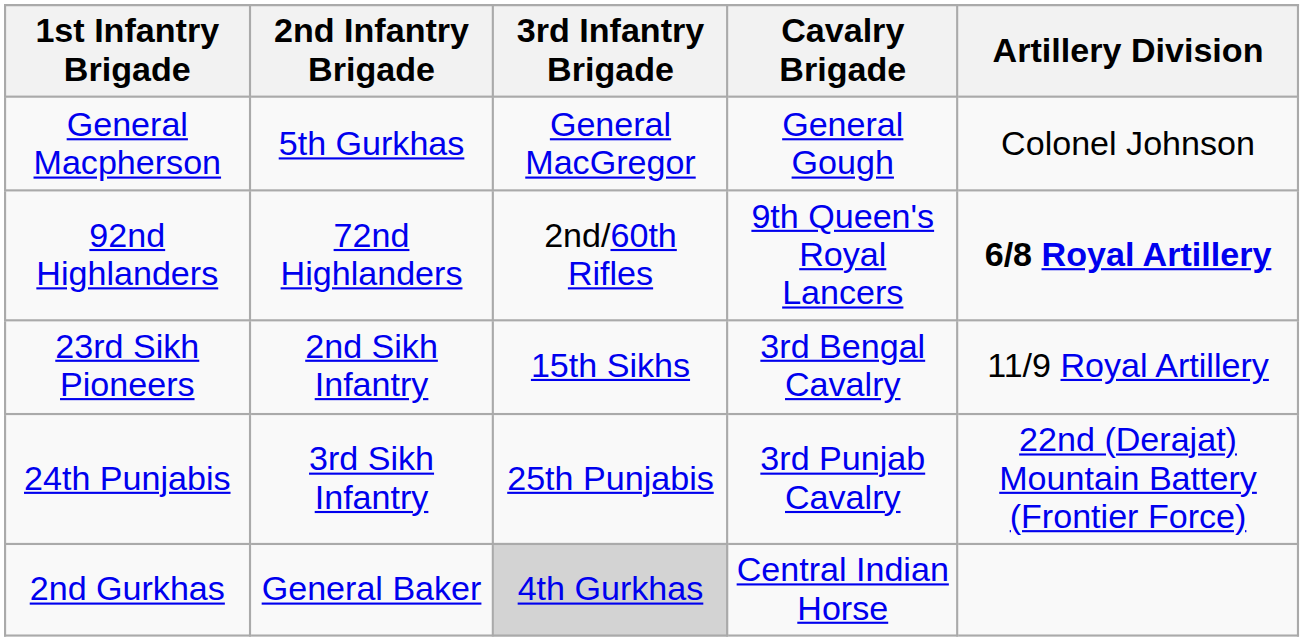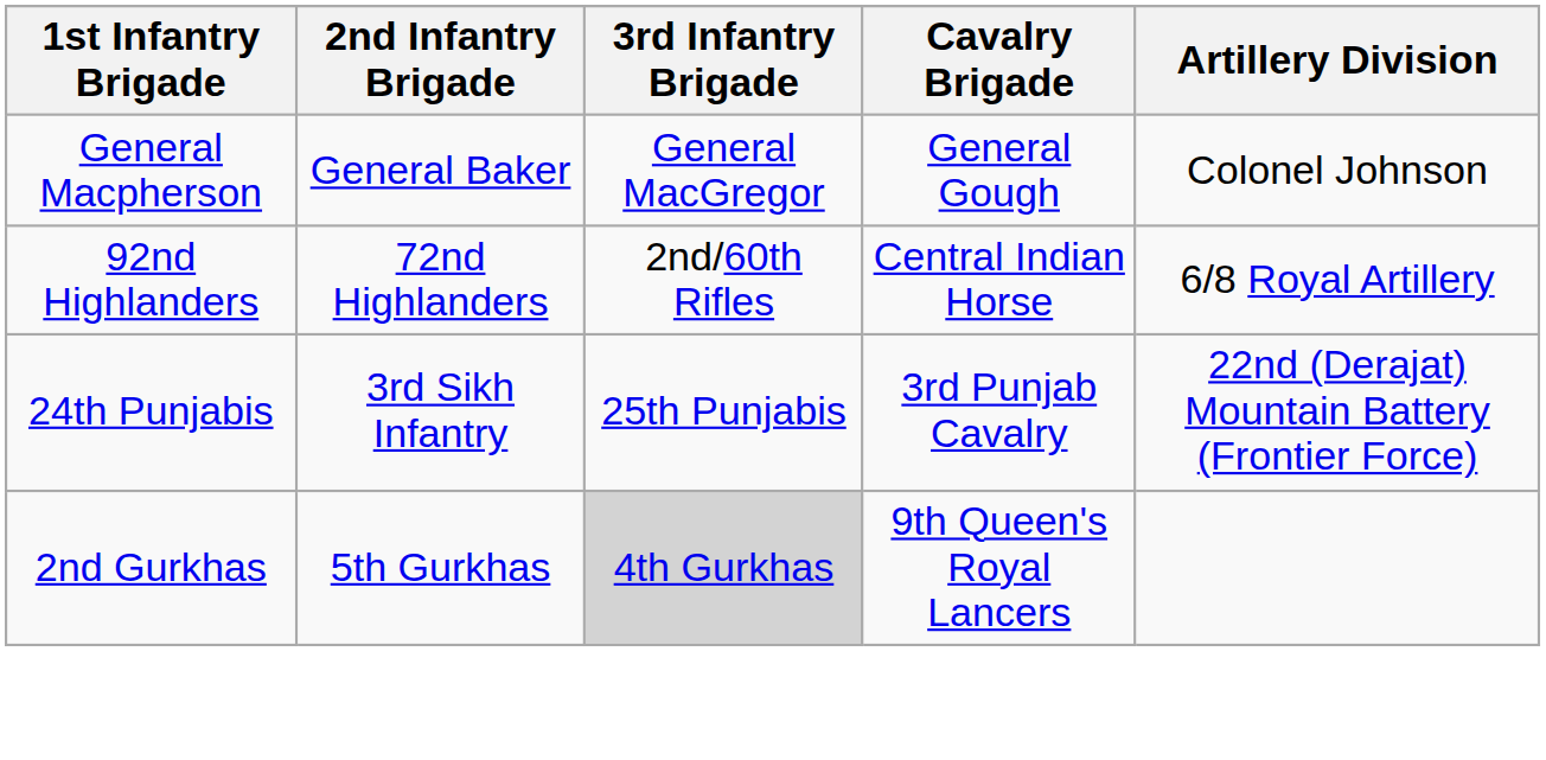General Macpherson | 2nd Infantry Brigade: 5th Gurkhas -> General Baker
92nd Highlanders | Cavalry Brigade: 9th Queen's Royal Lancers -> Central Indian Horse
92nd Highlanders | Artillery Division: bold -> normal
- row: 23rd Sikh Pioneers | 2nd Sikh Infantry | 15th Sikhs | 3rd Bengal Cavalry | 11/9 Royal Artillery
2nd Gurkhas | 2nd Infantry Brigade: General Baker -> 5th Gurkhas
2nd Gurkhas | Cavalry Brigade: Central Indian Horse -> 9th Queen's Royal Lancers
